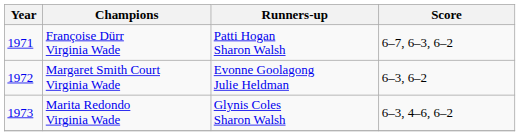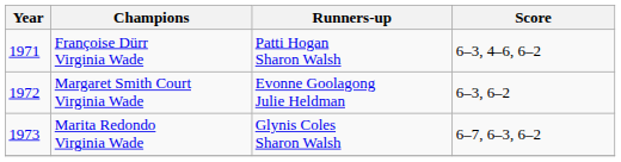Françoise Dürr Virginia Wade | Score: 6–7, 6–3, 6–2 -> 6–3, 4–6, 6–2
Marita Redondo Virginia Wade | Score: 6–3, 4–6, 6–2 -> 6–7, 6–3, 6–2
